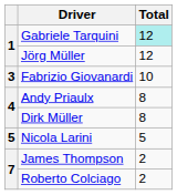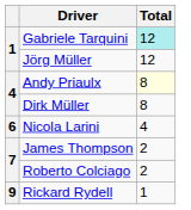- row: 3 | Fabrizio Giovanardi | 10
Andy Priaulx | Total: no background -> lightyellow background
Nicola Larini | column 1: 5 -> 6
Nicola Larini | Total: 5 -> 4
+ row: 9 | Rickard Rydell | 1
